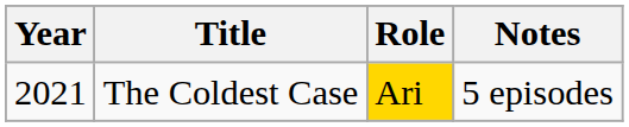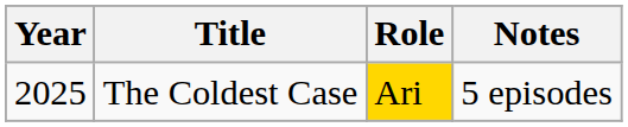The Coldest Case | Year: 2021 -> 2025
